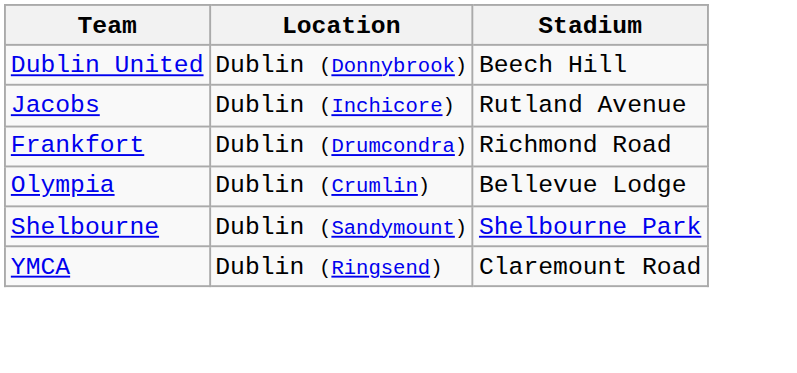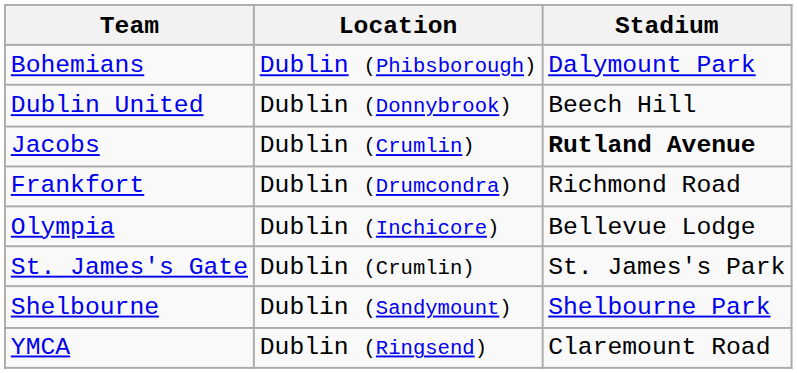+ row: Bohemians | Dublin (Phibsborough) | Dalymount Park
Jacobs | Location: Dublin (Inchicore) -> Dublin (Crumlin)
Jacobs | Stadium: normal -> bold
Olympia | Location: Dublin (Crumlin) -> Dublin (Inchicore)
+ row: St. James's Gate | Dublin (Crumlin) | St. James's Park
